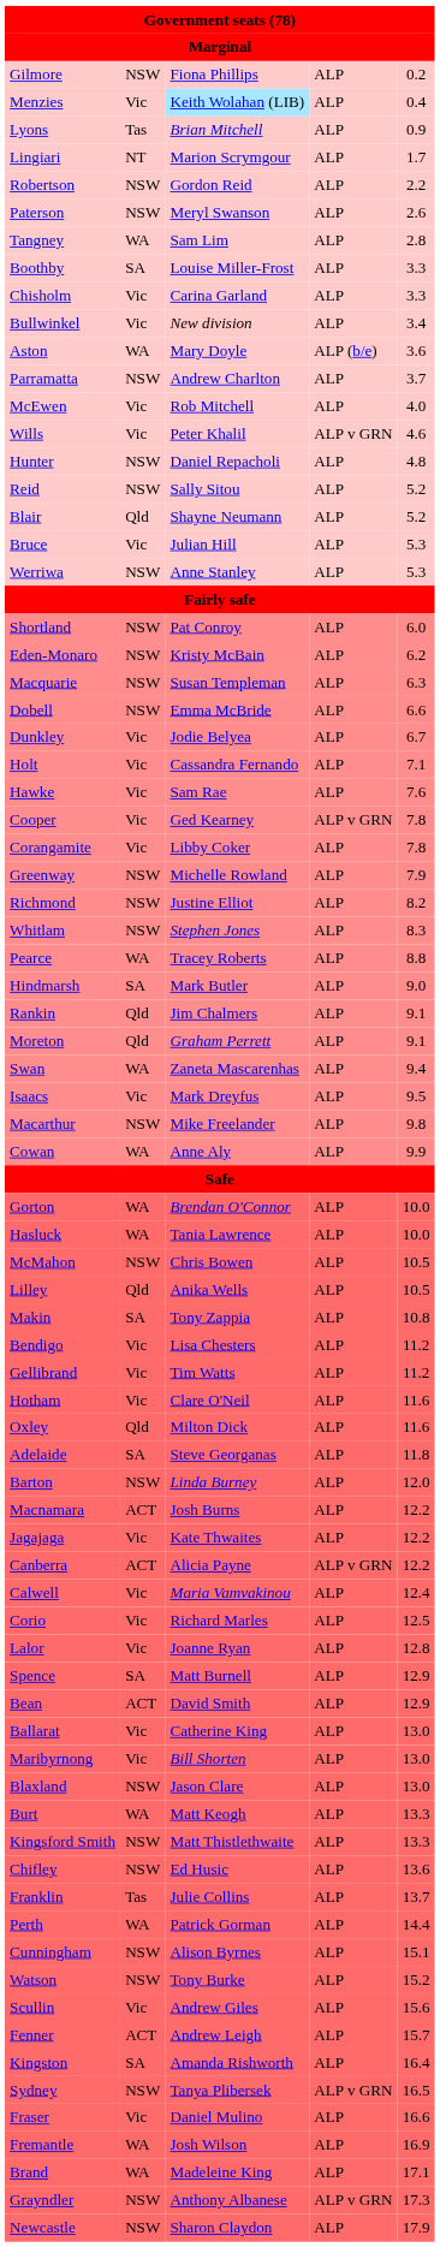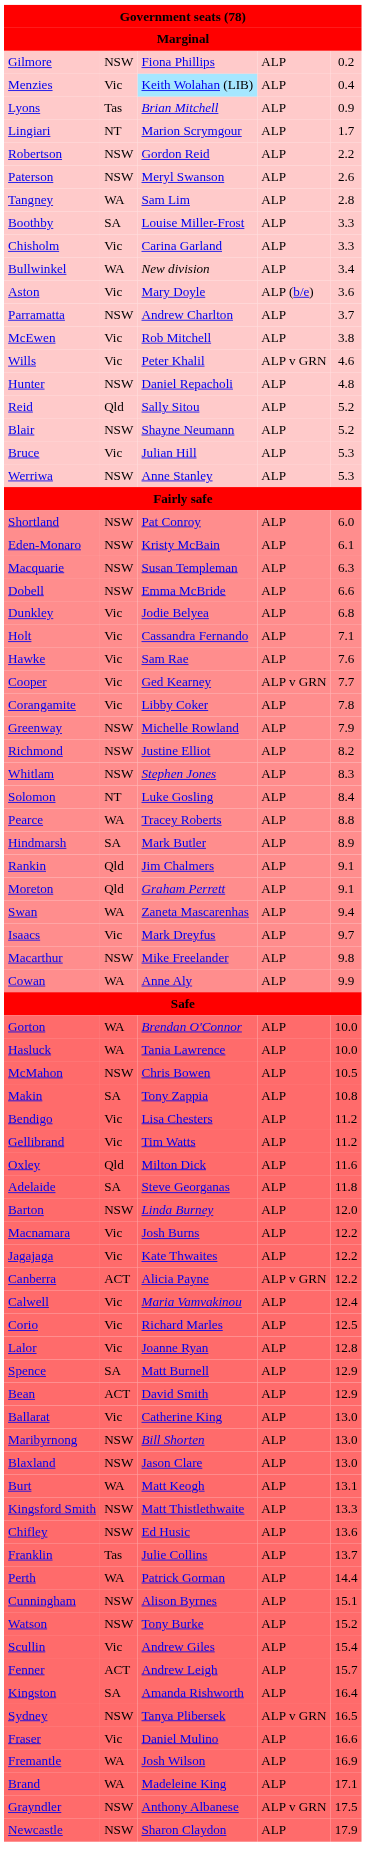Bullwinkel | column 2: Vic -> WA
Aston | column 2: WA -> Vic
McEwen | column 5: 4.0 -> 3.8
Reid | column 2: NSW -> Qld
Blair | column 2: Qld -> NSW
Eden-Monaro | column 5: 6.2 -> 6.1
Dunkley | column 5: 6.7 -> 6.8
Cooper | column 5: 7.8 -> 7.7
+ row: Solomon | NT | Luke Gosling | ALP | 8.4
Hindmarsh | column 5: 9.0 -> 8.9
Isaacs | column 5: 9.5 -> 9.7
- row: Lilley | Qld | Anika Wells | ALP | 10.5
- row: Hotham | Vic | Clare O'Neil | ALP | 11.6
Macnamara | column 2: ACT -> Vic
Maribyrnong | column 2: Vic -> NSW
Burt | column 5: 13.3 -> 13.1
Scullin | column 5: 15.6 -> 15.4
Grayndler | column 5: 17.3 -> 17.5
